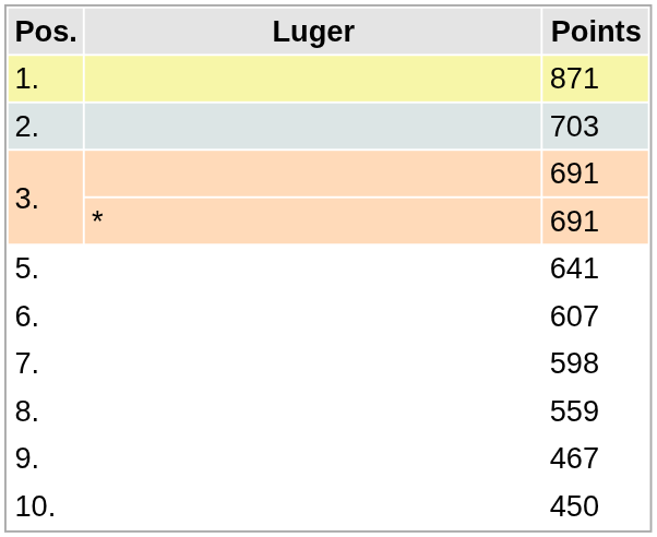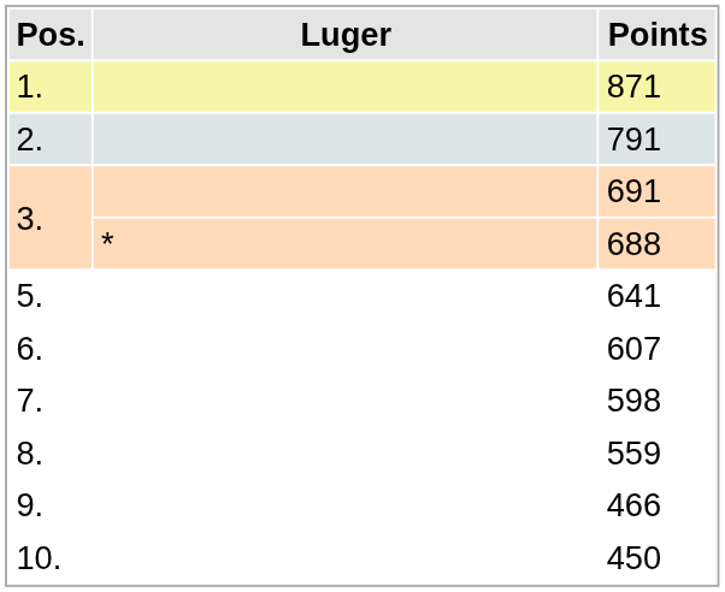2. | Points: 703 -> 791
3. / * | Points: 691 -> 688
9. | Points: 467 -> 466
